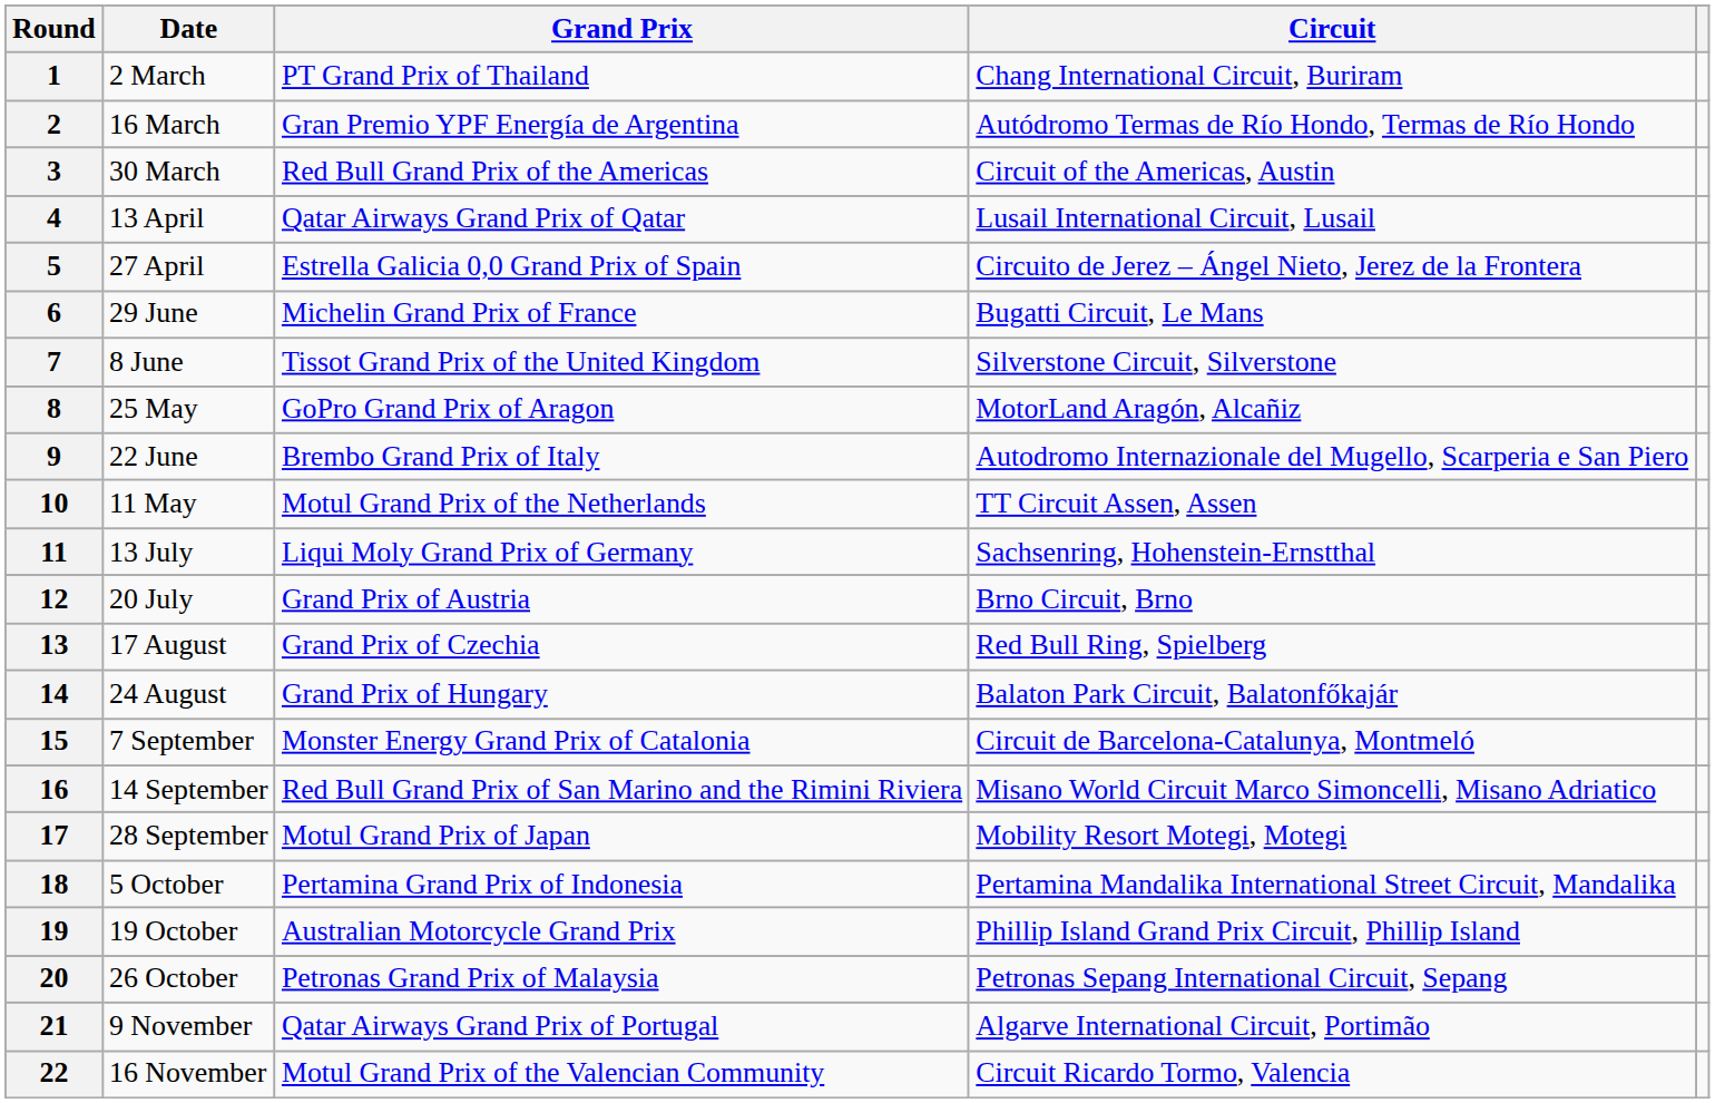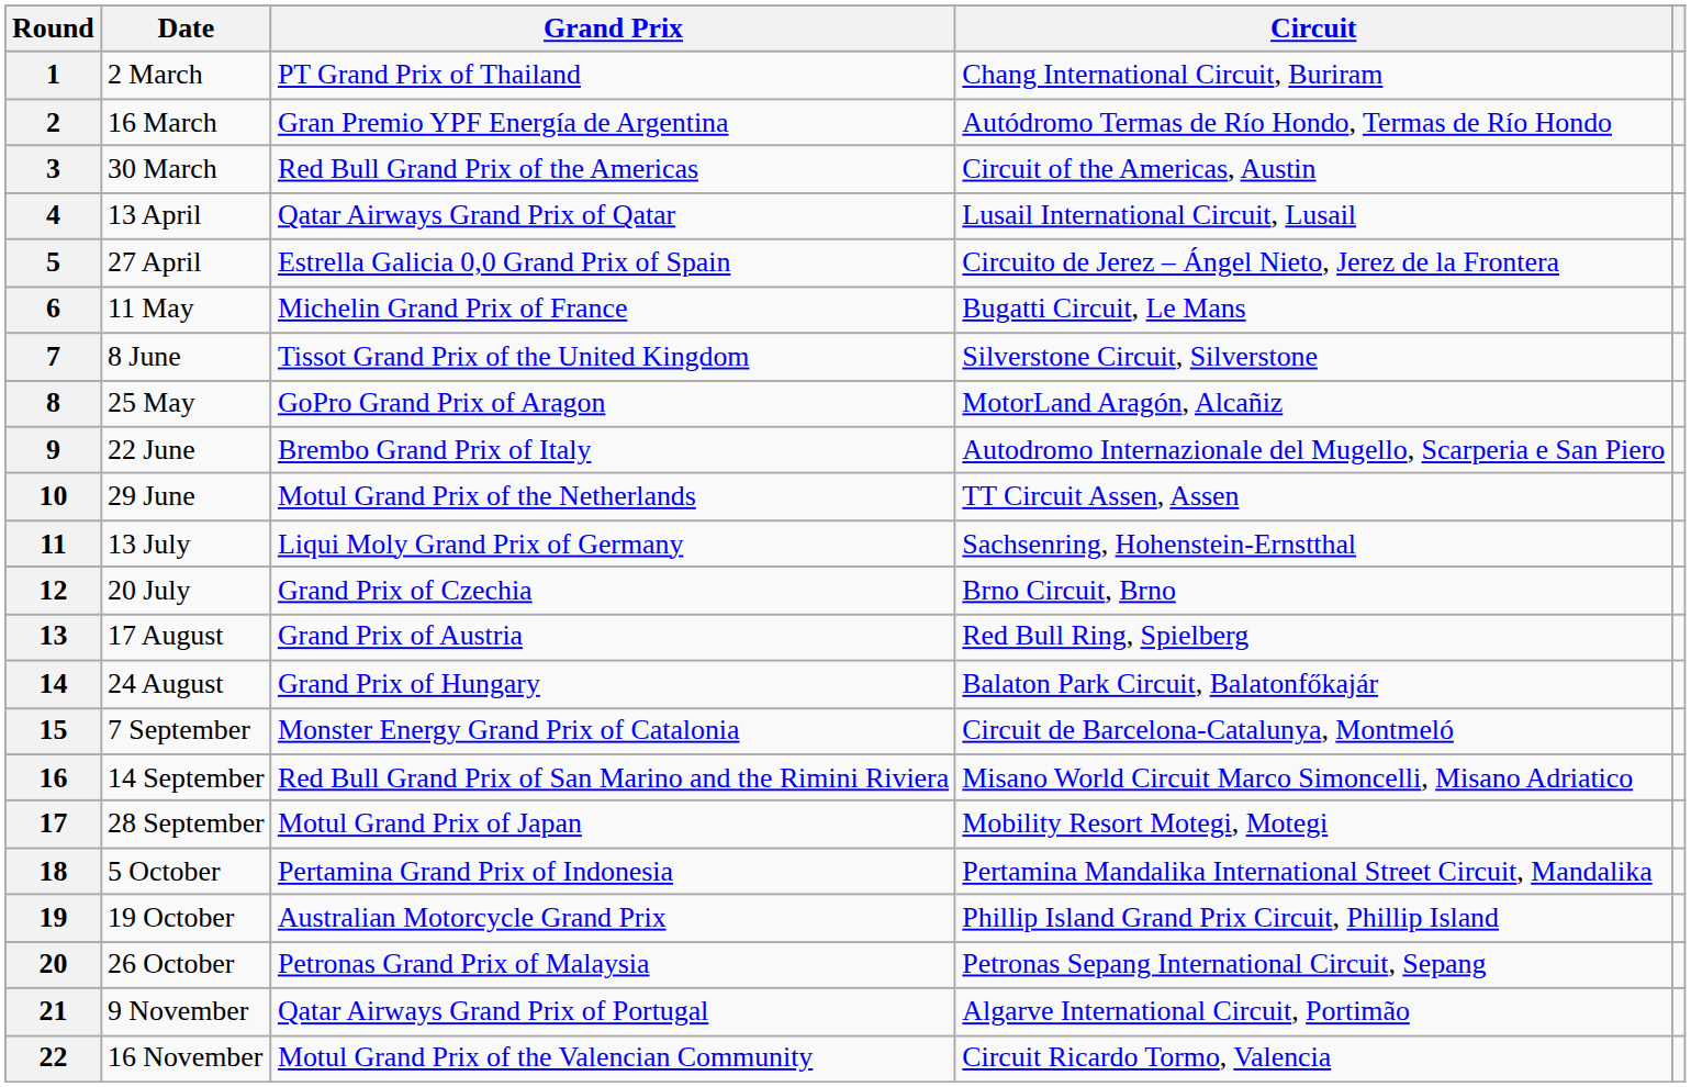6 | Date: 29 June -> 11 May
10 | Date: 11 May -> 29 June
12 | Grand Prix: Grand Prix of Austria -> Grand Prix of Czechia
13 | Grand Prix: Grand Prix of Czechia -> Grand Prix of Austria
